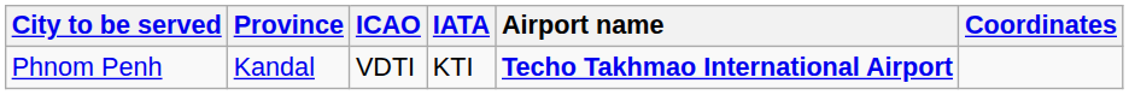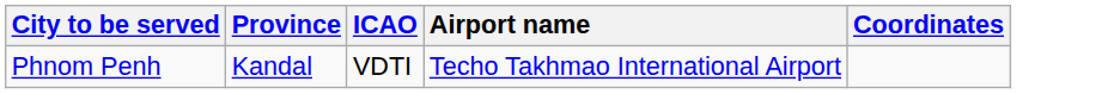- column: IATA | KTI
Phnom Penh | Airport name: bold -> normal
